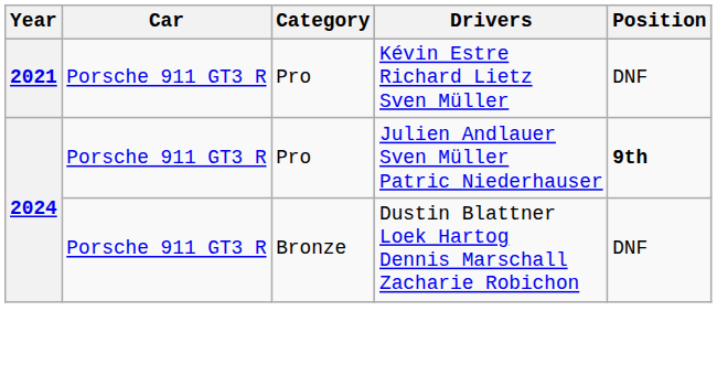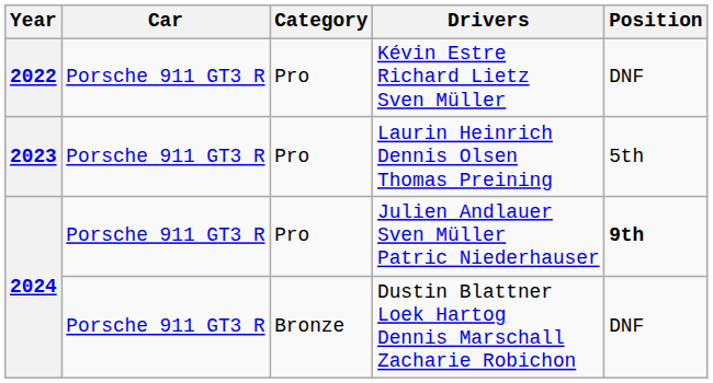Kévin Estre Richard Lietz Sven Müller | Year: 2021 -> 2022
+ row: 2023 | Porsche 911 GT3 R | Pro | Laurin Heinrich Dennis Olsen Thomas Preining | 5th
